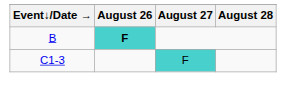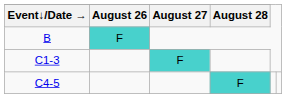B | August 26: bold -> normal
+ row: C4-5 | F
